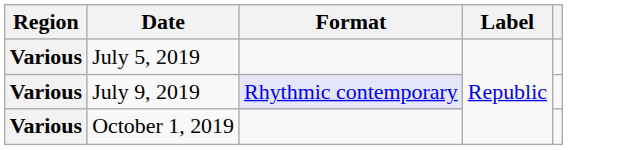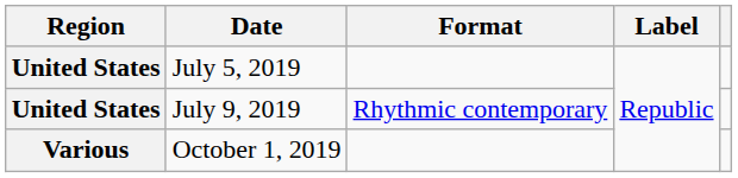July 5, 2019 | Region: Various -> United States
July 9, 2019 | Region: Various -> United States
July 9, 2019 | Format: lavender background -> no background
